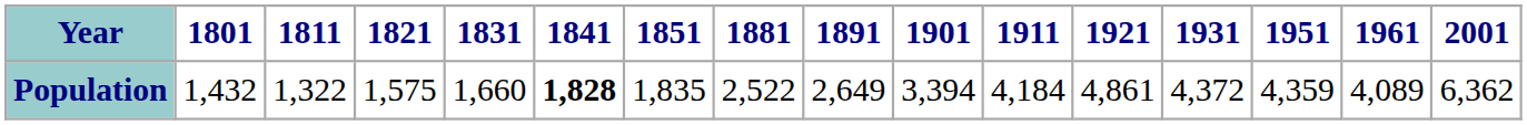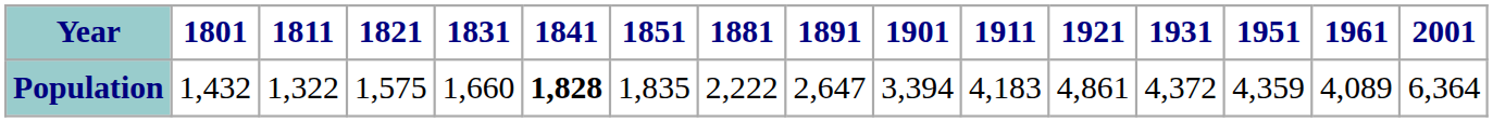Population | 1881: 2,522 -> 2,222
Population | 1891: 2,649 -> 2,647
Population | 1911: 4,184 -> 4,183
Population | 2001: 6,362 -> 6,364
